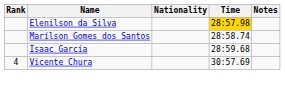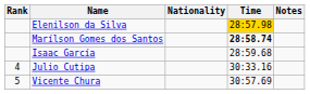Marílson Gomes dos Santos | Time: normal -> bold
+ row: 4 | Julio Cutipa | 30:33.16
Vicente Chura | Rank: 4 -> 5
